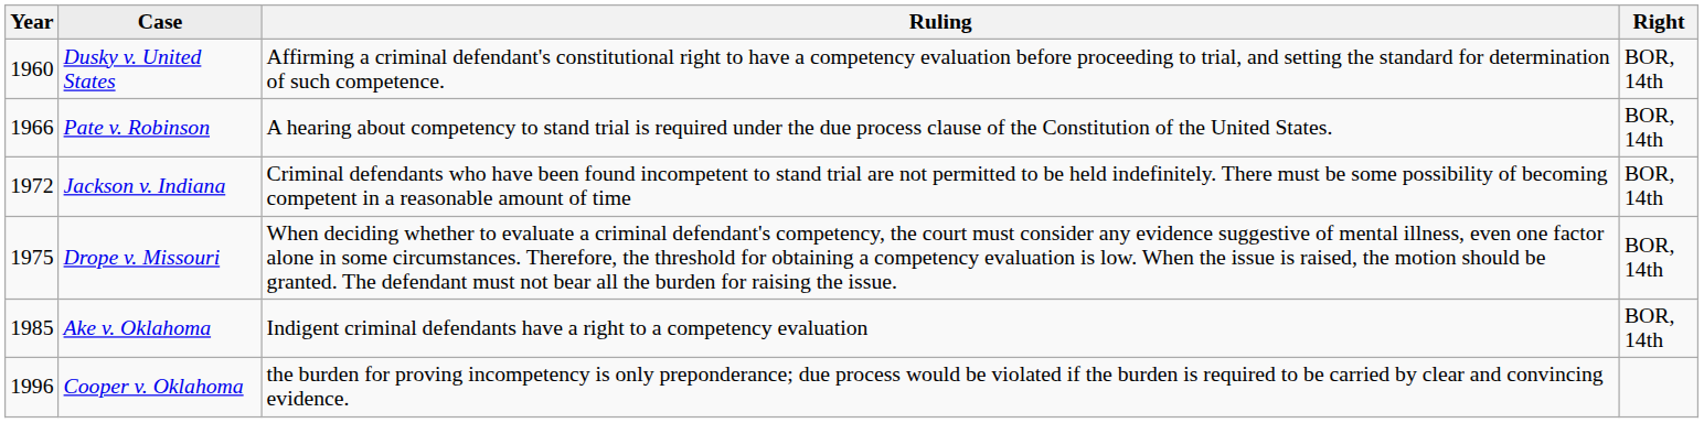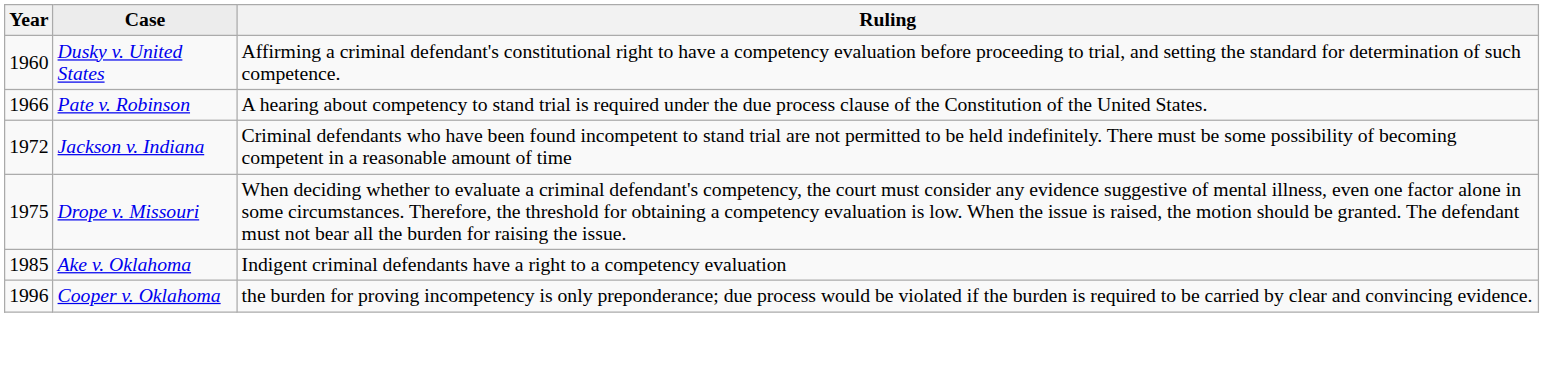- column: Right | BOR, 14th | BOR, 14th | BOR, 14th | BOR, 14th | BOR, 14th
